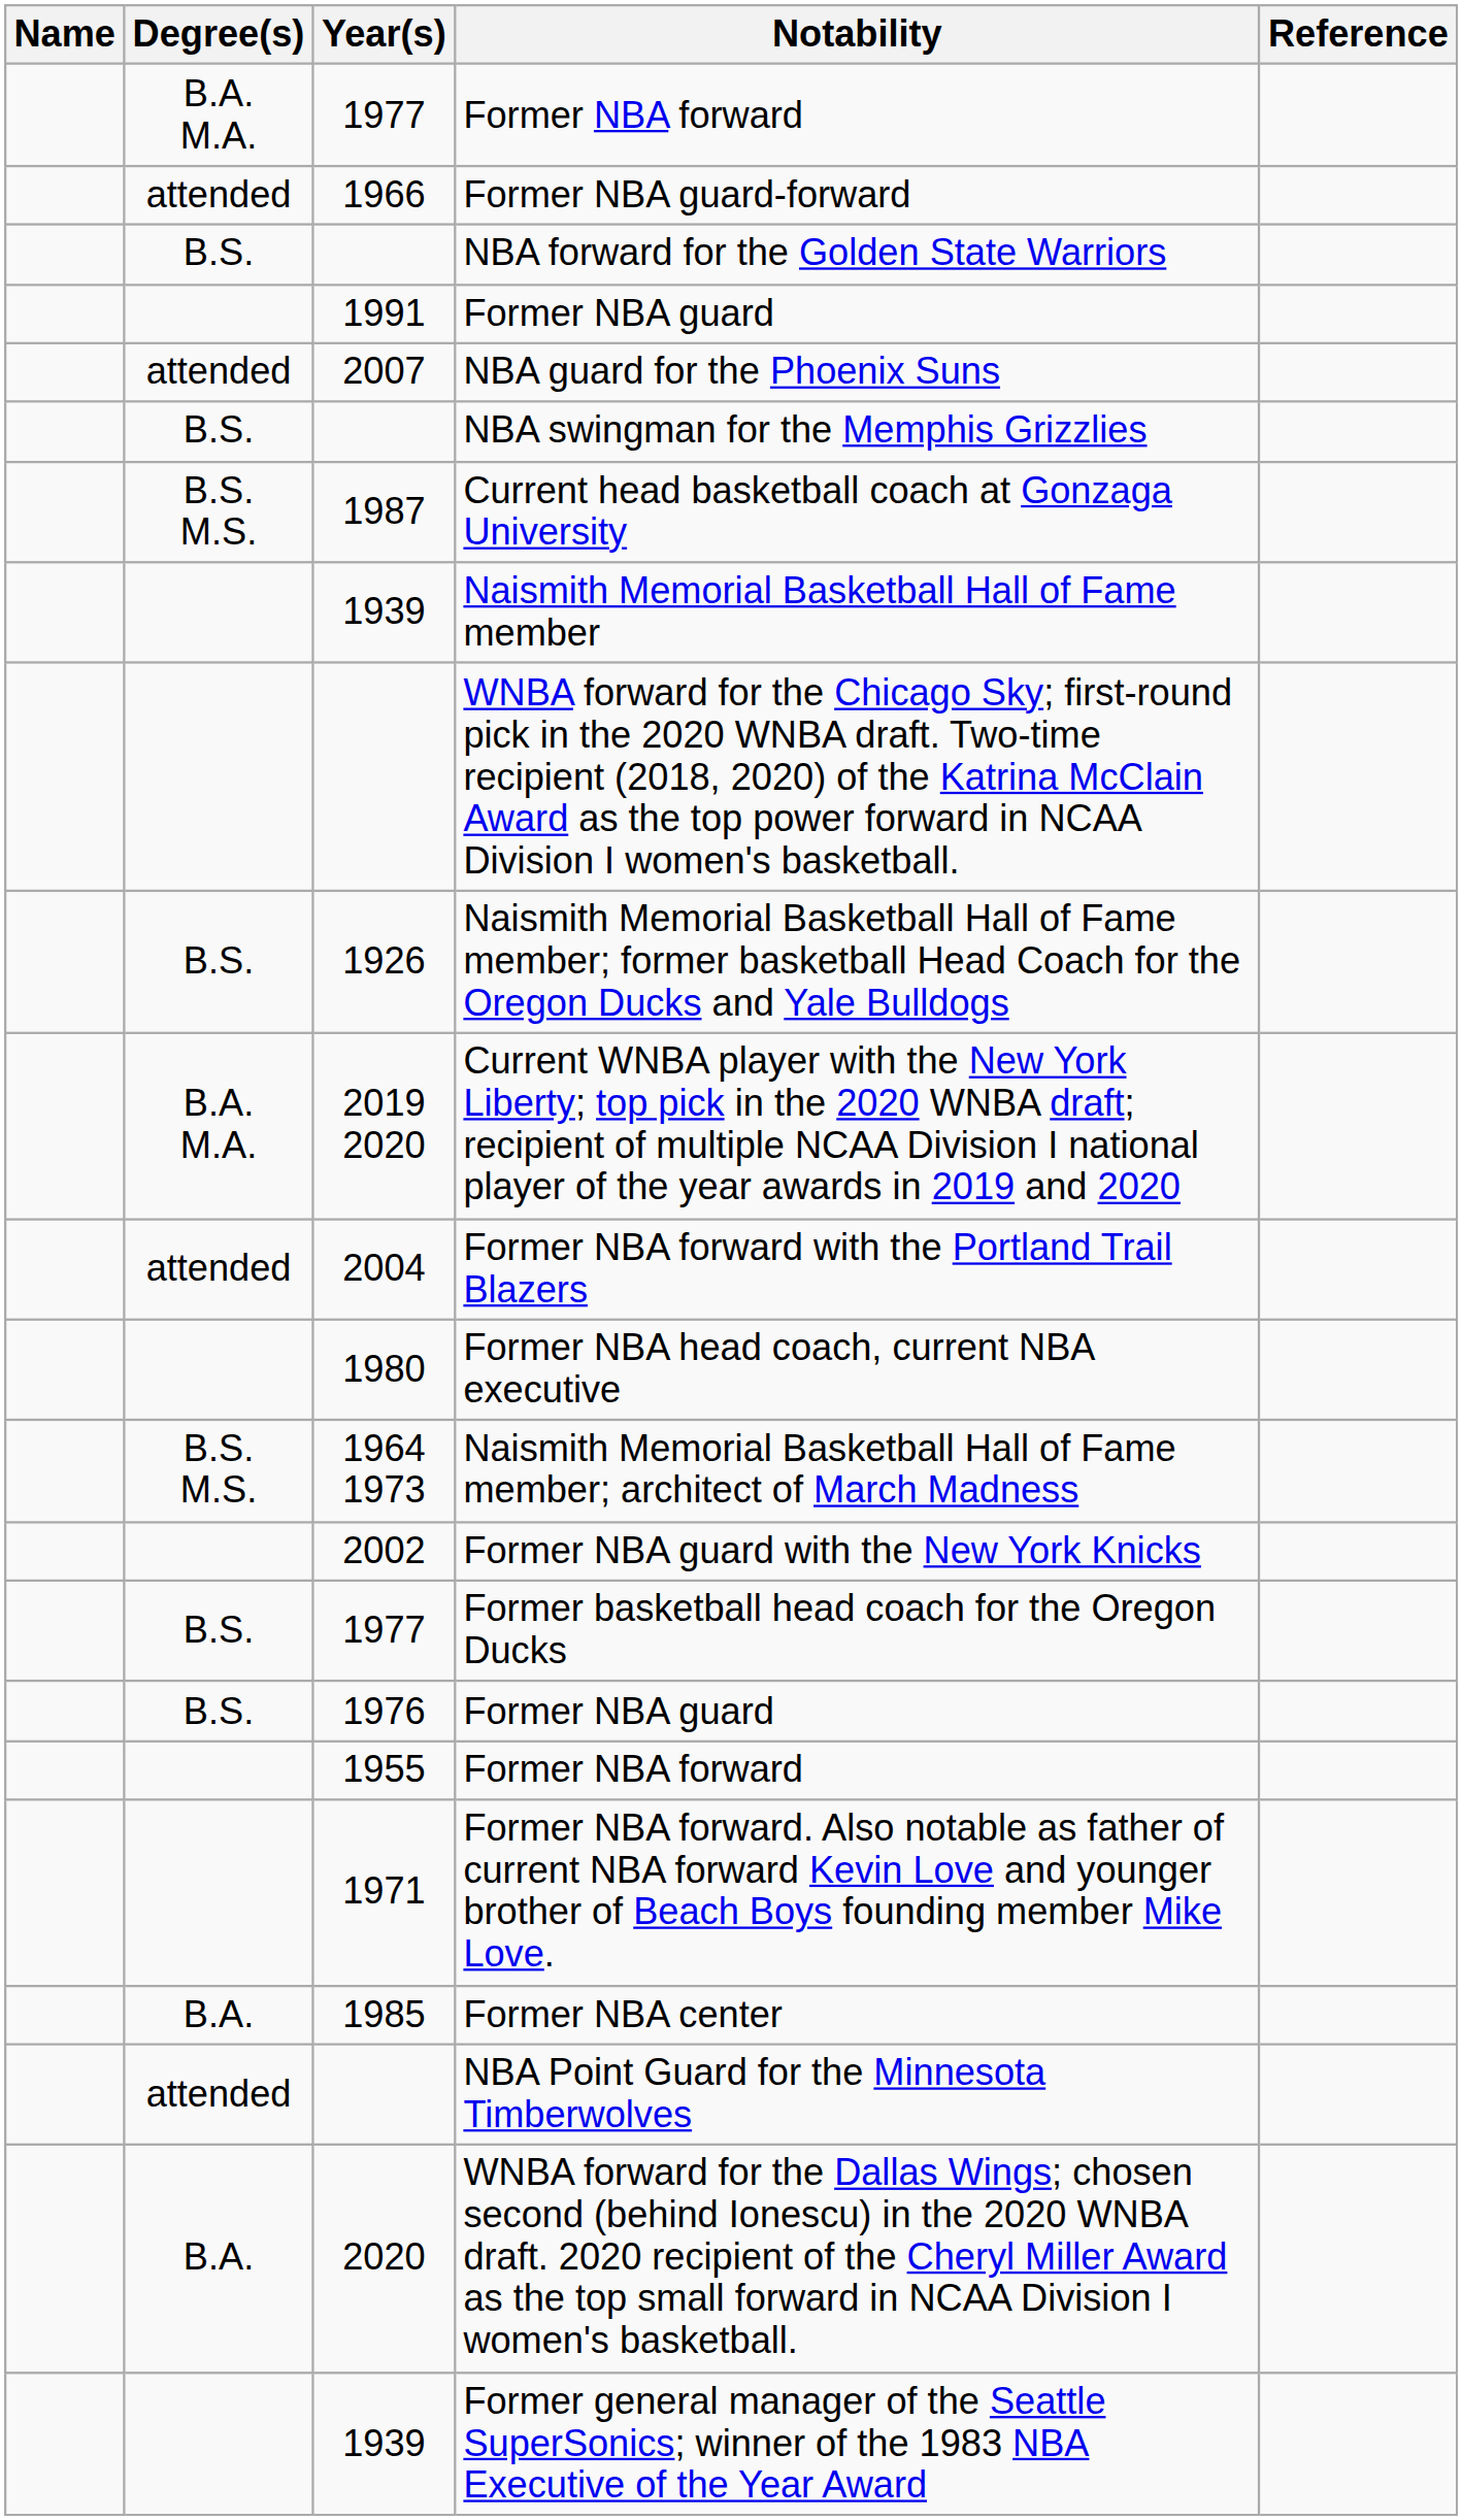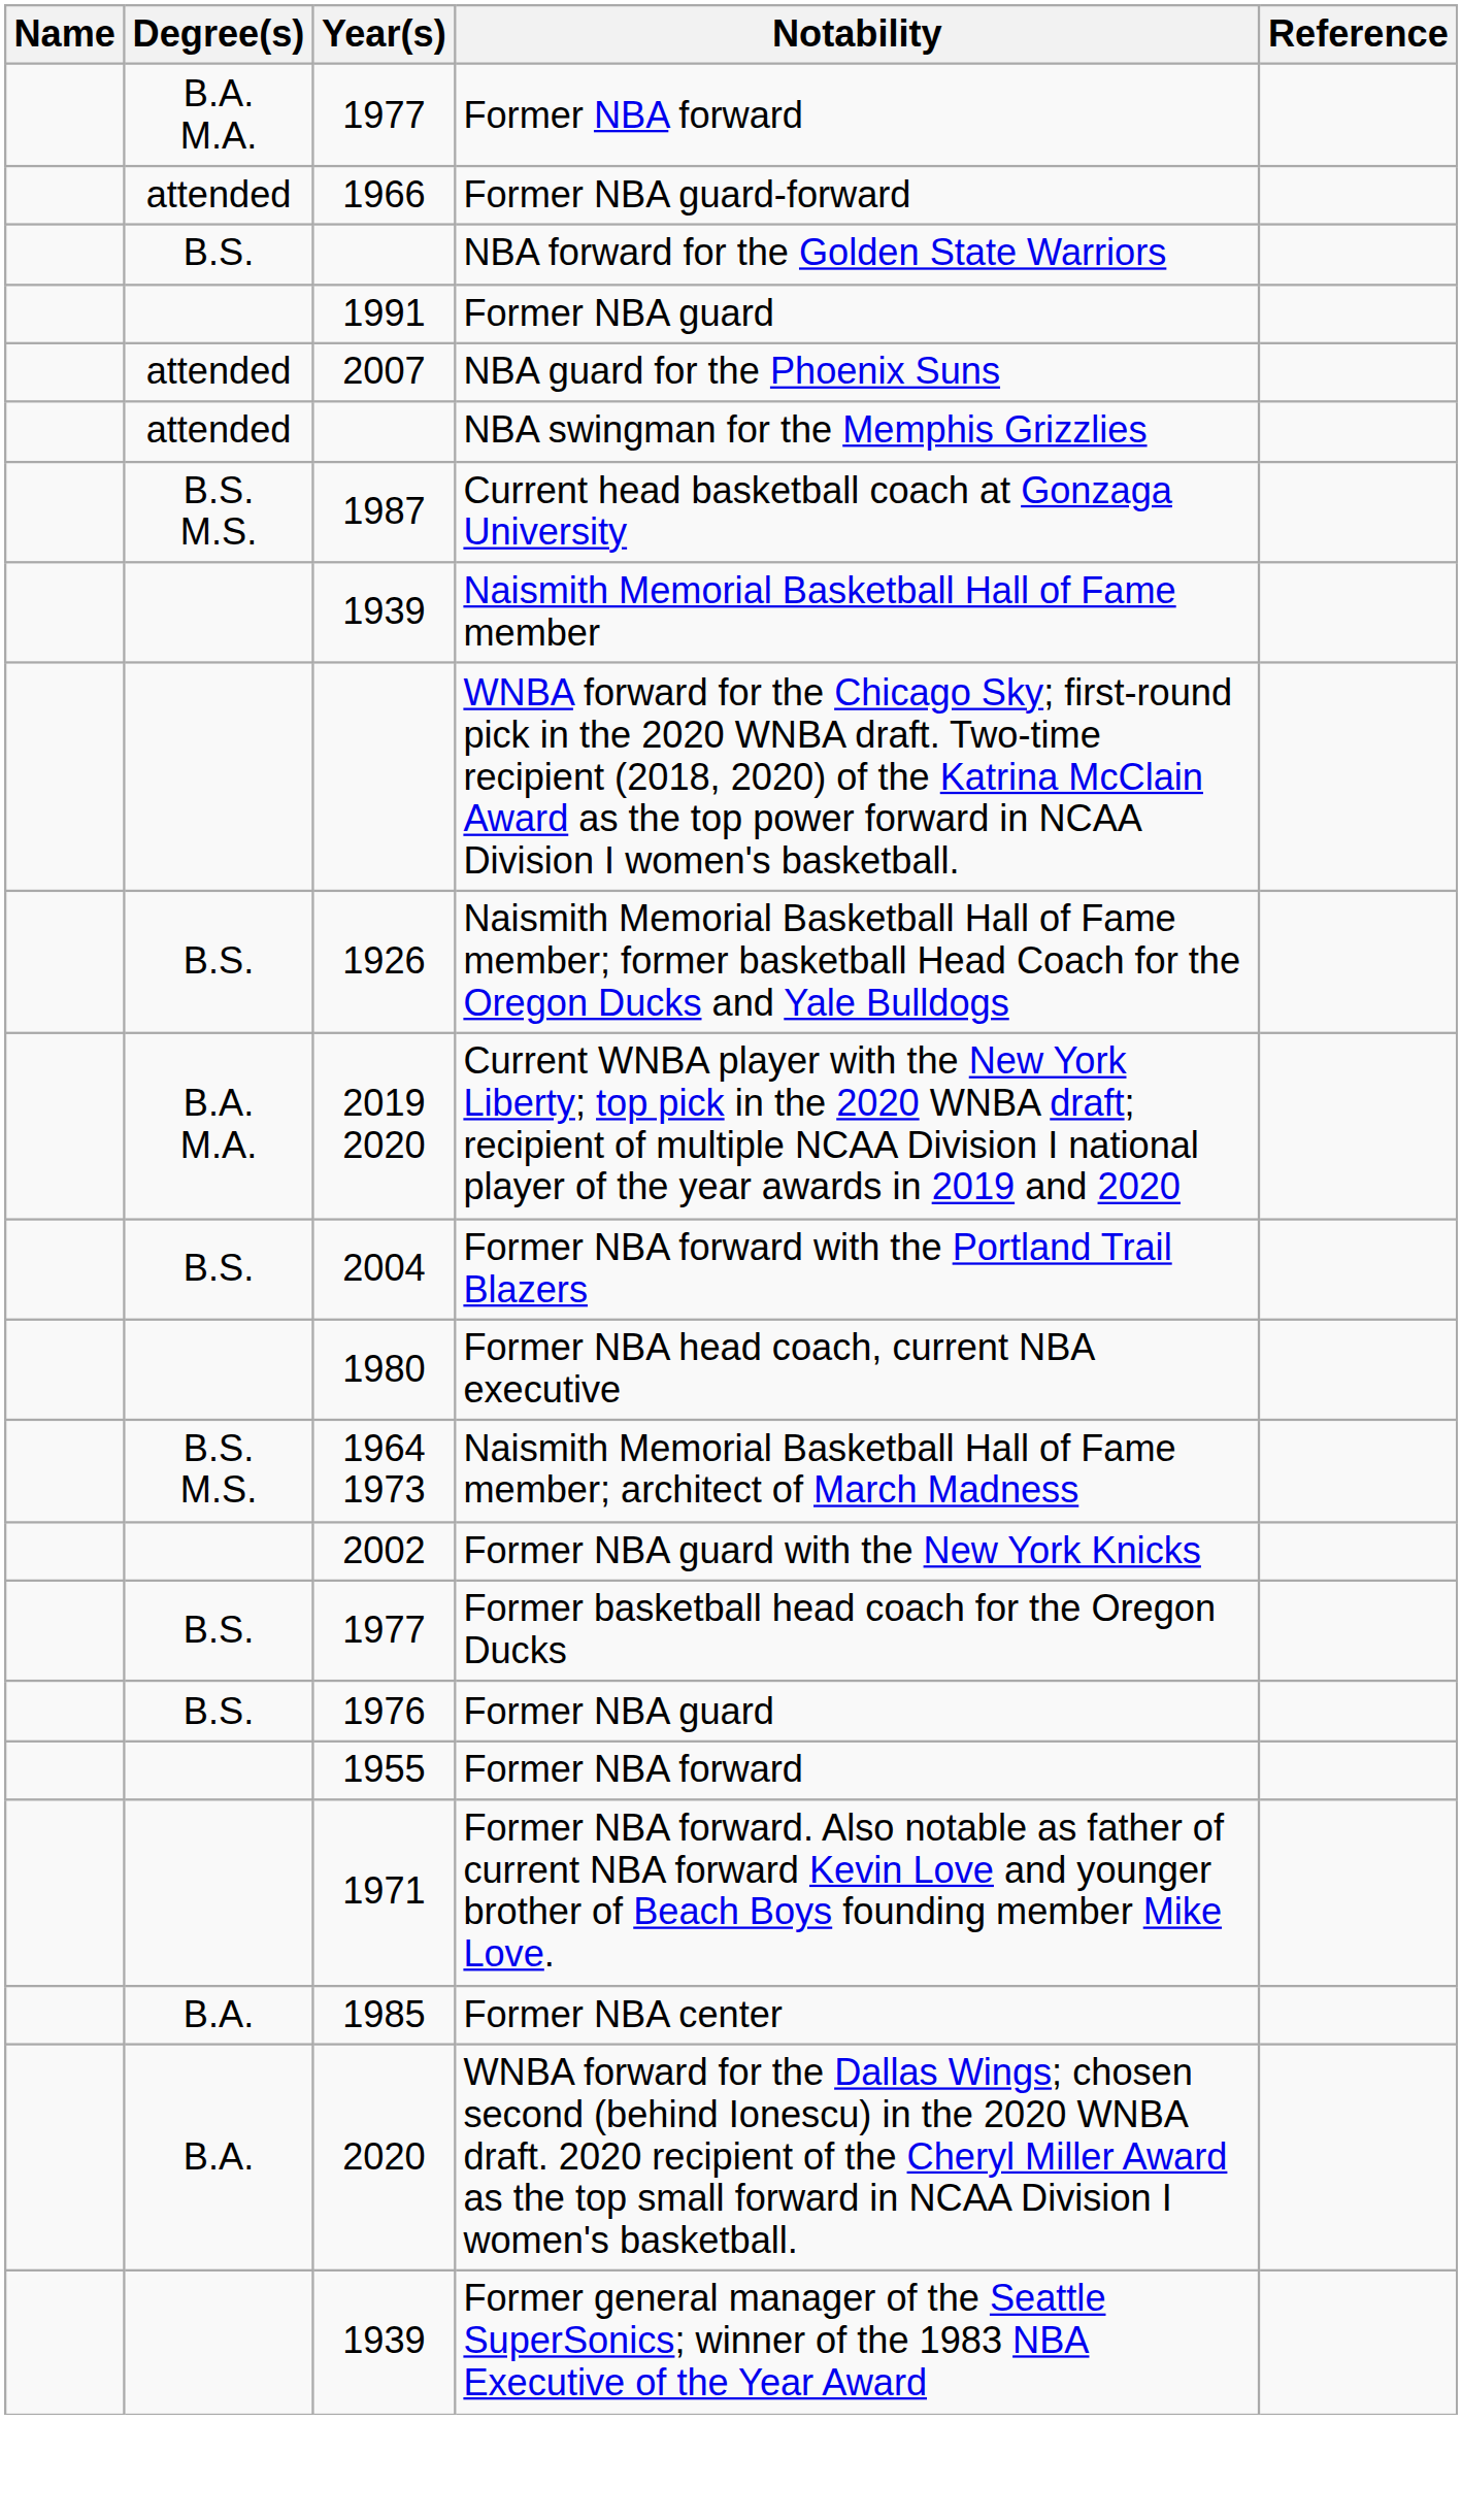NBA swingman for the Memphis Grizzlies | Degree(s): B.S. -> attended
Former NBA forward with the Portland Trail Blazers | Degree(s): attended -> B.S.
- row: attended | NBA Point Guard for the Minnesota Timberwolves
